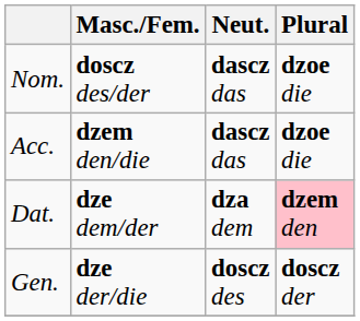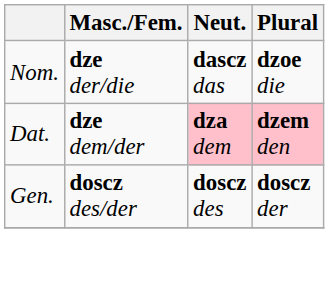Nom. | Masc./Fem.: doscz des/der -> dze der/die
- row: Acc. | dzem den/die | dascz das | dzoe die
Dat. | Neut.: no background -> pink background
Gen. | Masc./Fem.: dze der/die -> doscz des/der
